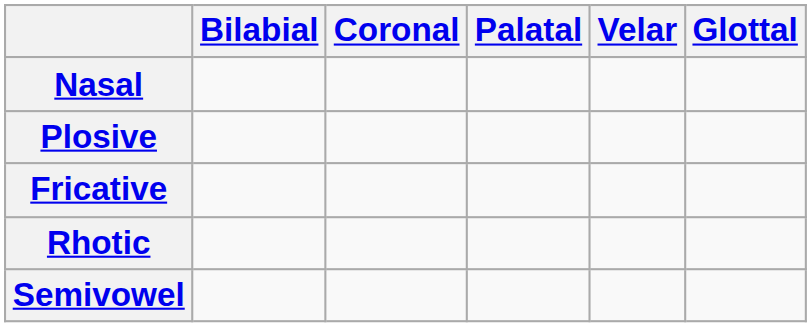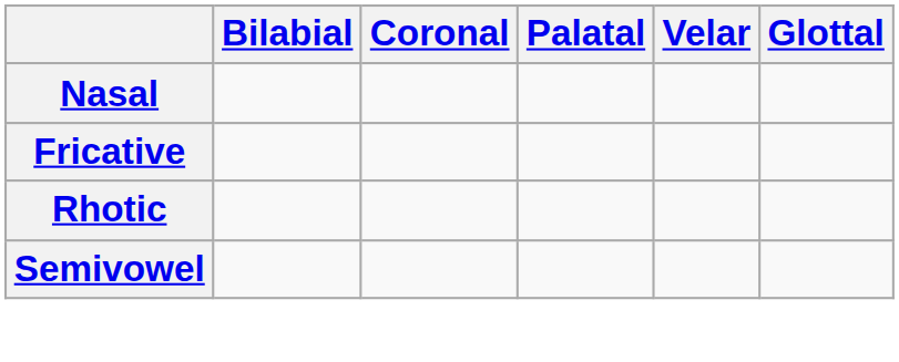- row: Plosive
